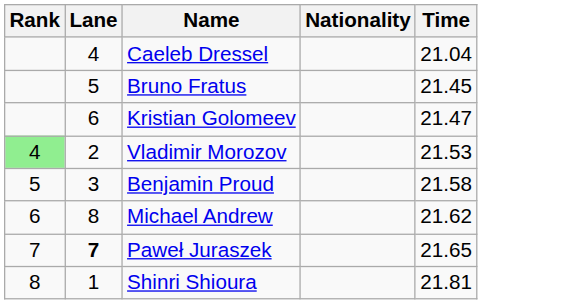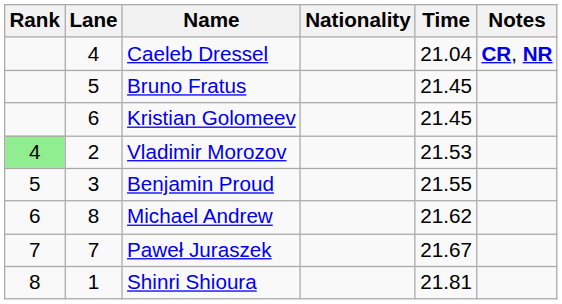+ column: Notes | CR, NR
Kristian Golomeev | Time: 21.47 -> 21.45
Benjamin Proud | Time: 21.58 -> 21.55
Paweł Juraszek | Lane: bold -> normal
Paweł Juraszek | Time: 21.65 -> 21.67
